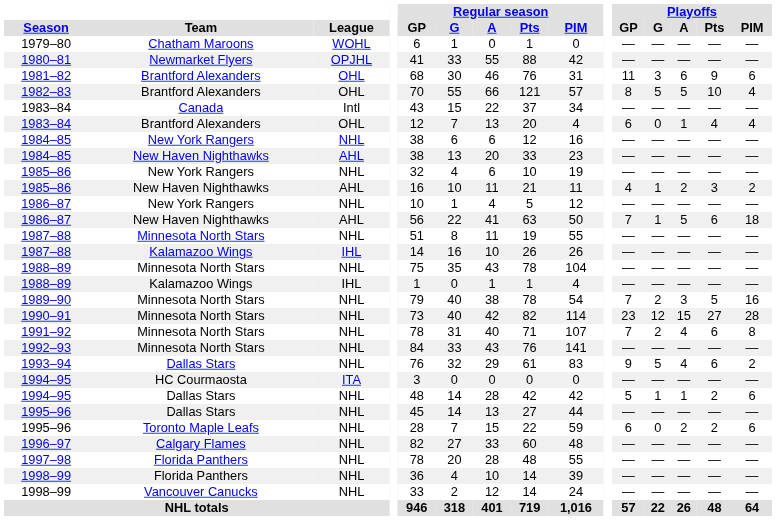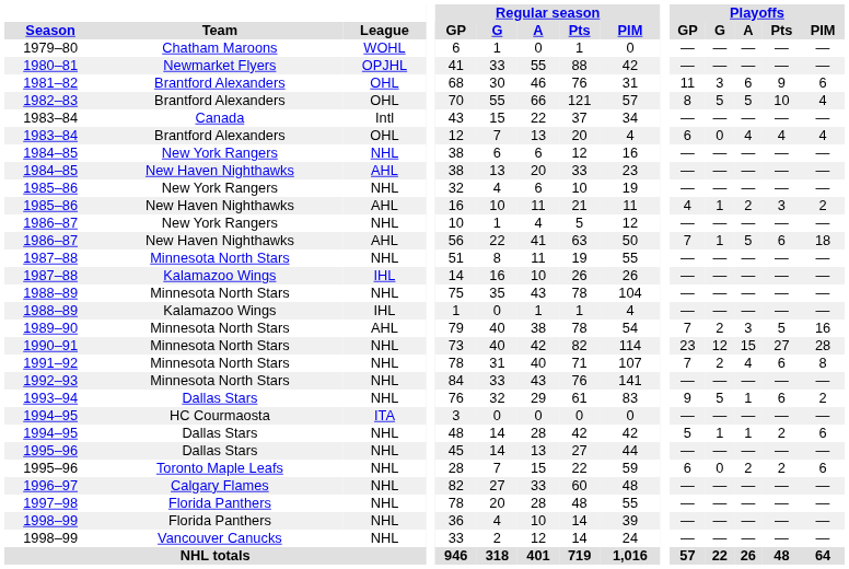1983–84 / Brantford Alexanders | Playoffs / A: 1 -> 4
1989–90 | League: NHL -> AHL
1993–94 | Playoffs / A: 4 -> 1
